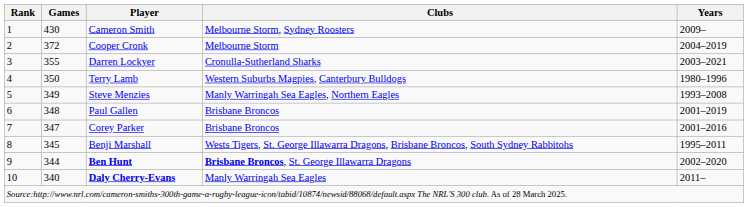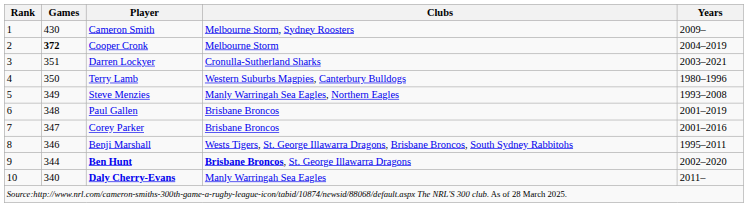Cooper Cronk | Games: normal -> bold
Darren Lockyer | Games: 355 -> 351
Benji Marshall | Games: 345 -> 346
